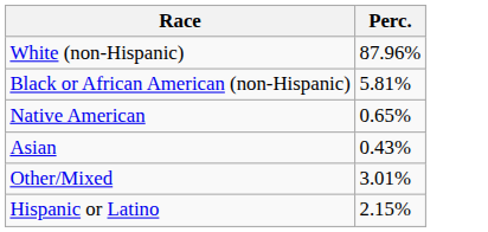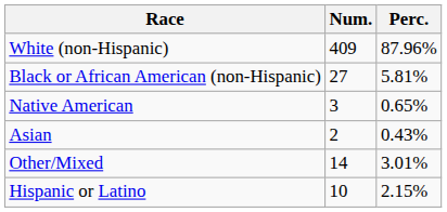+ column: Num. | 409 | 27 | 3 | 2 | 14 | 10
